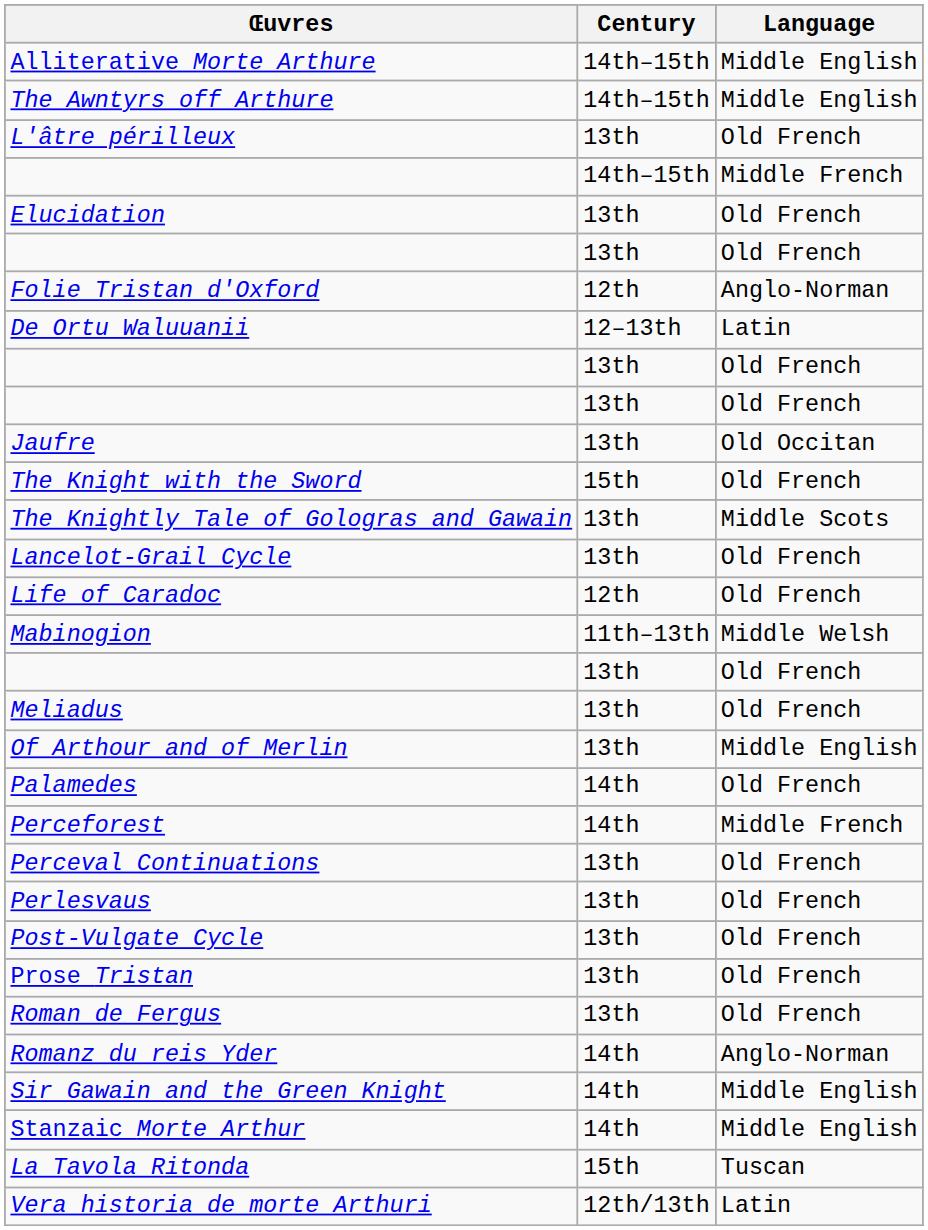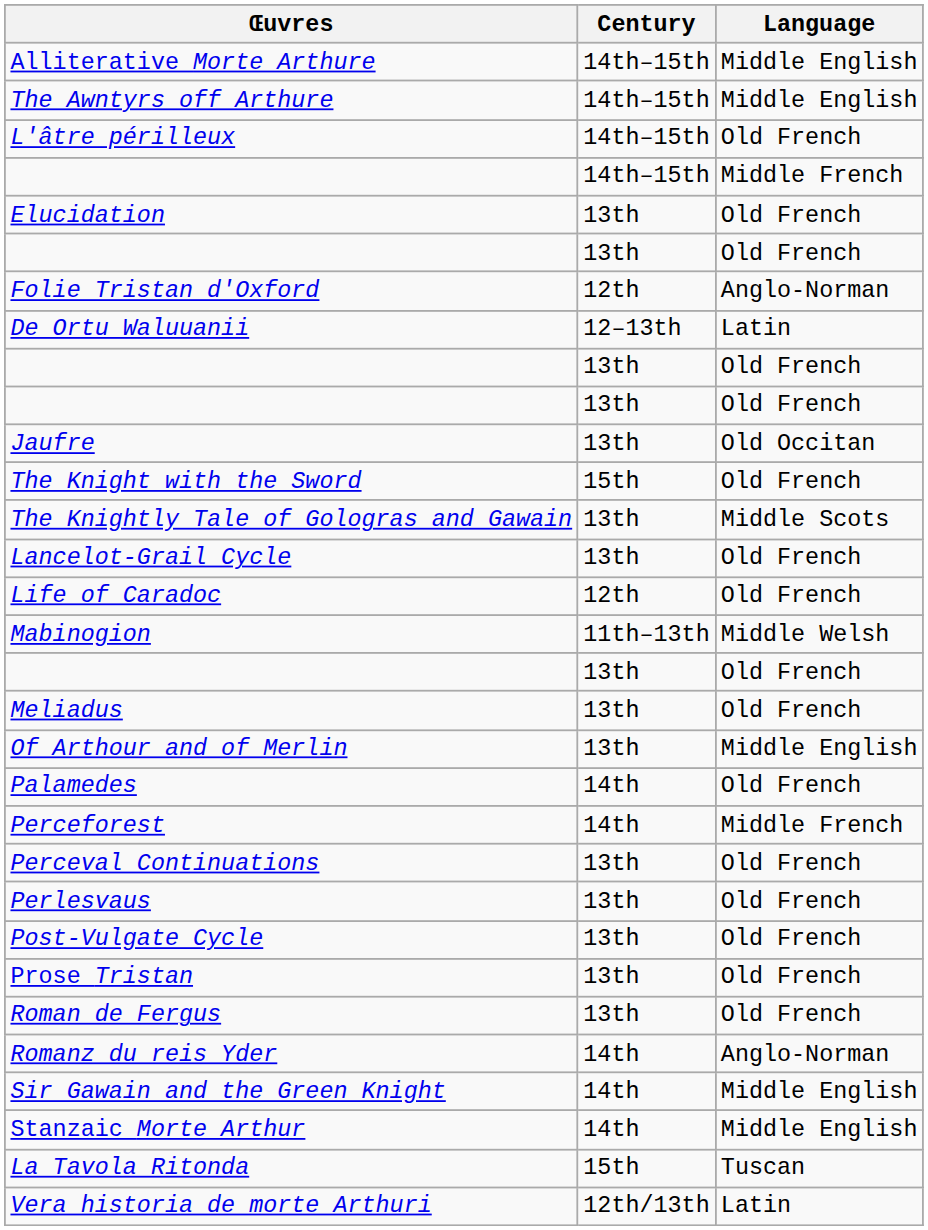L'âtre périlleux | Century: 13th -> 14th–15th
